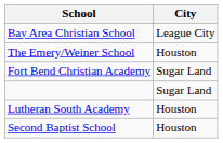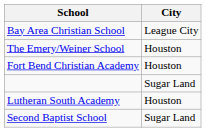Fort Bend Christian Academy | City: Sugar Land -> Houston
Second Baptist School | City: Houston -> Sugar Land
